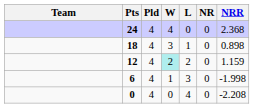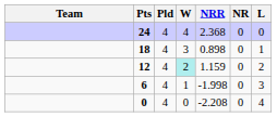columns swapped: L <-> NRR
